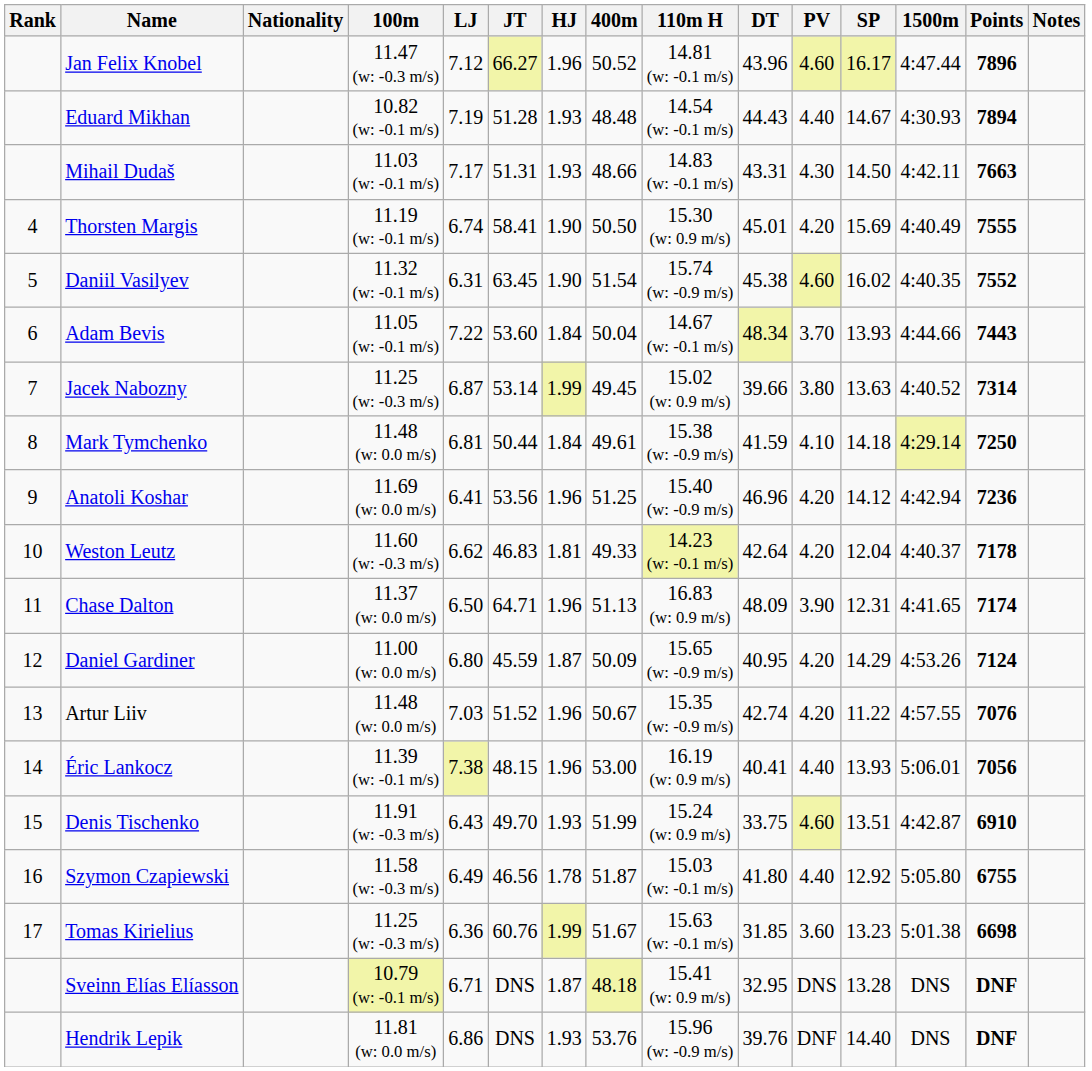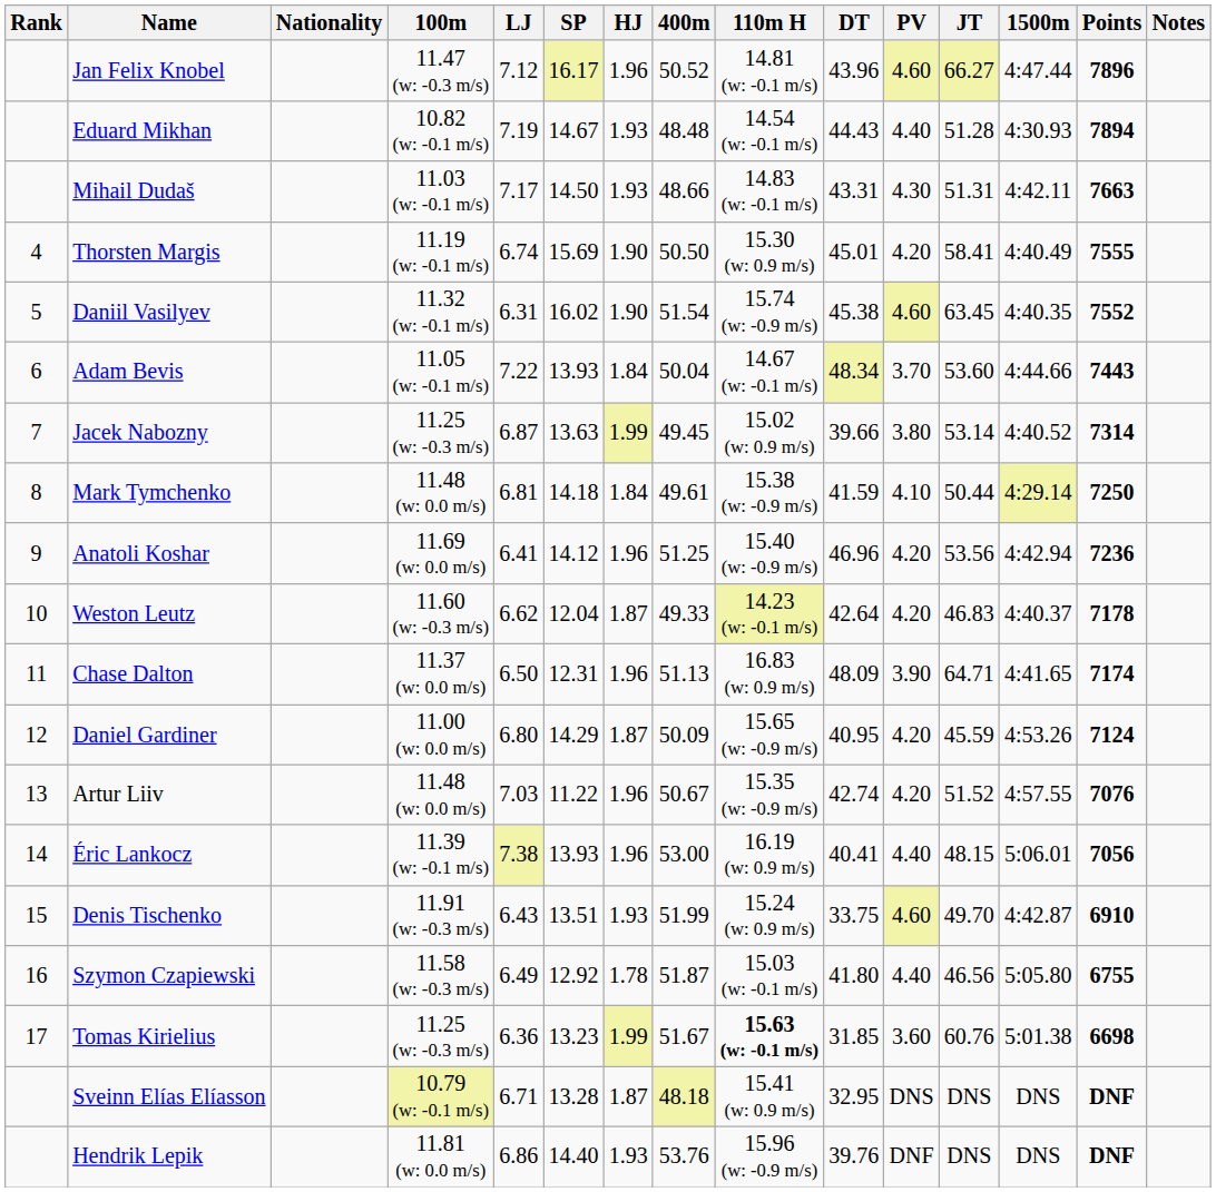columns swapped: SP <-> JT
Weston Leutz | HJ: 1.81 -> 1.87
Tomas Kirielius | 110m H: normal -> bold
